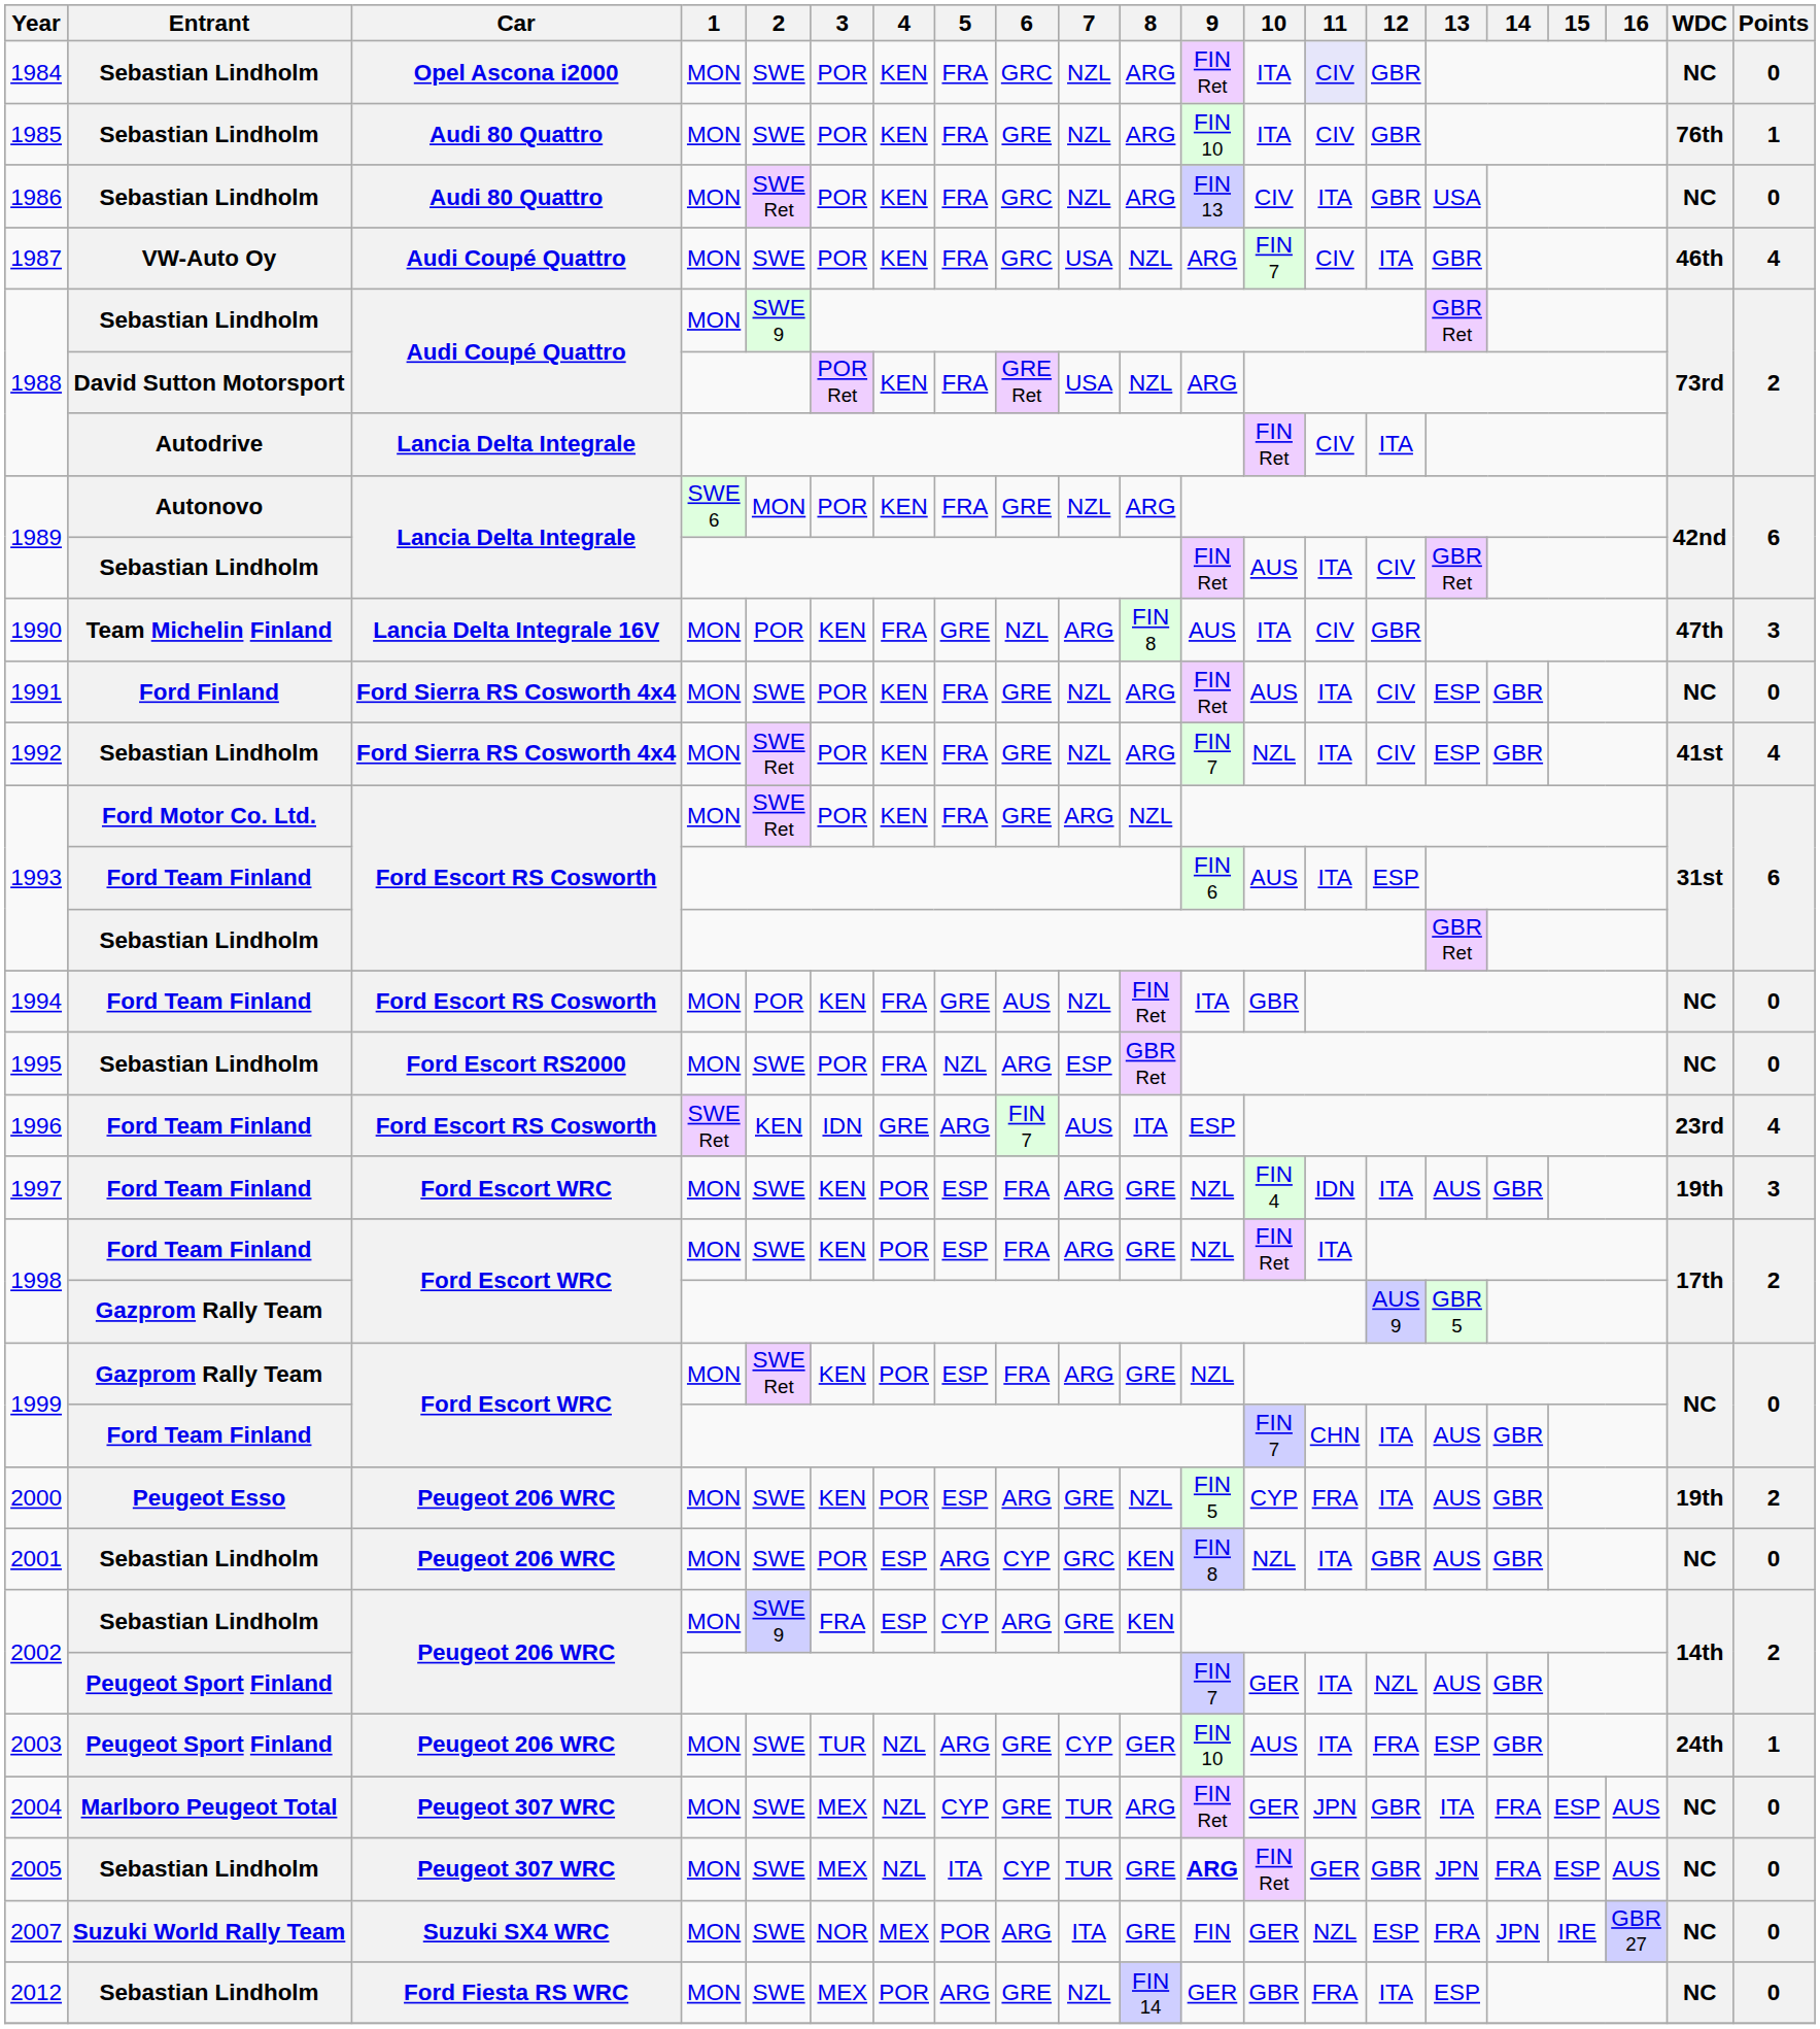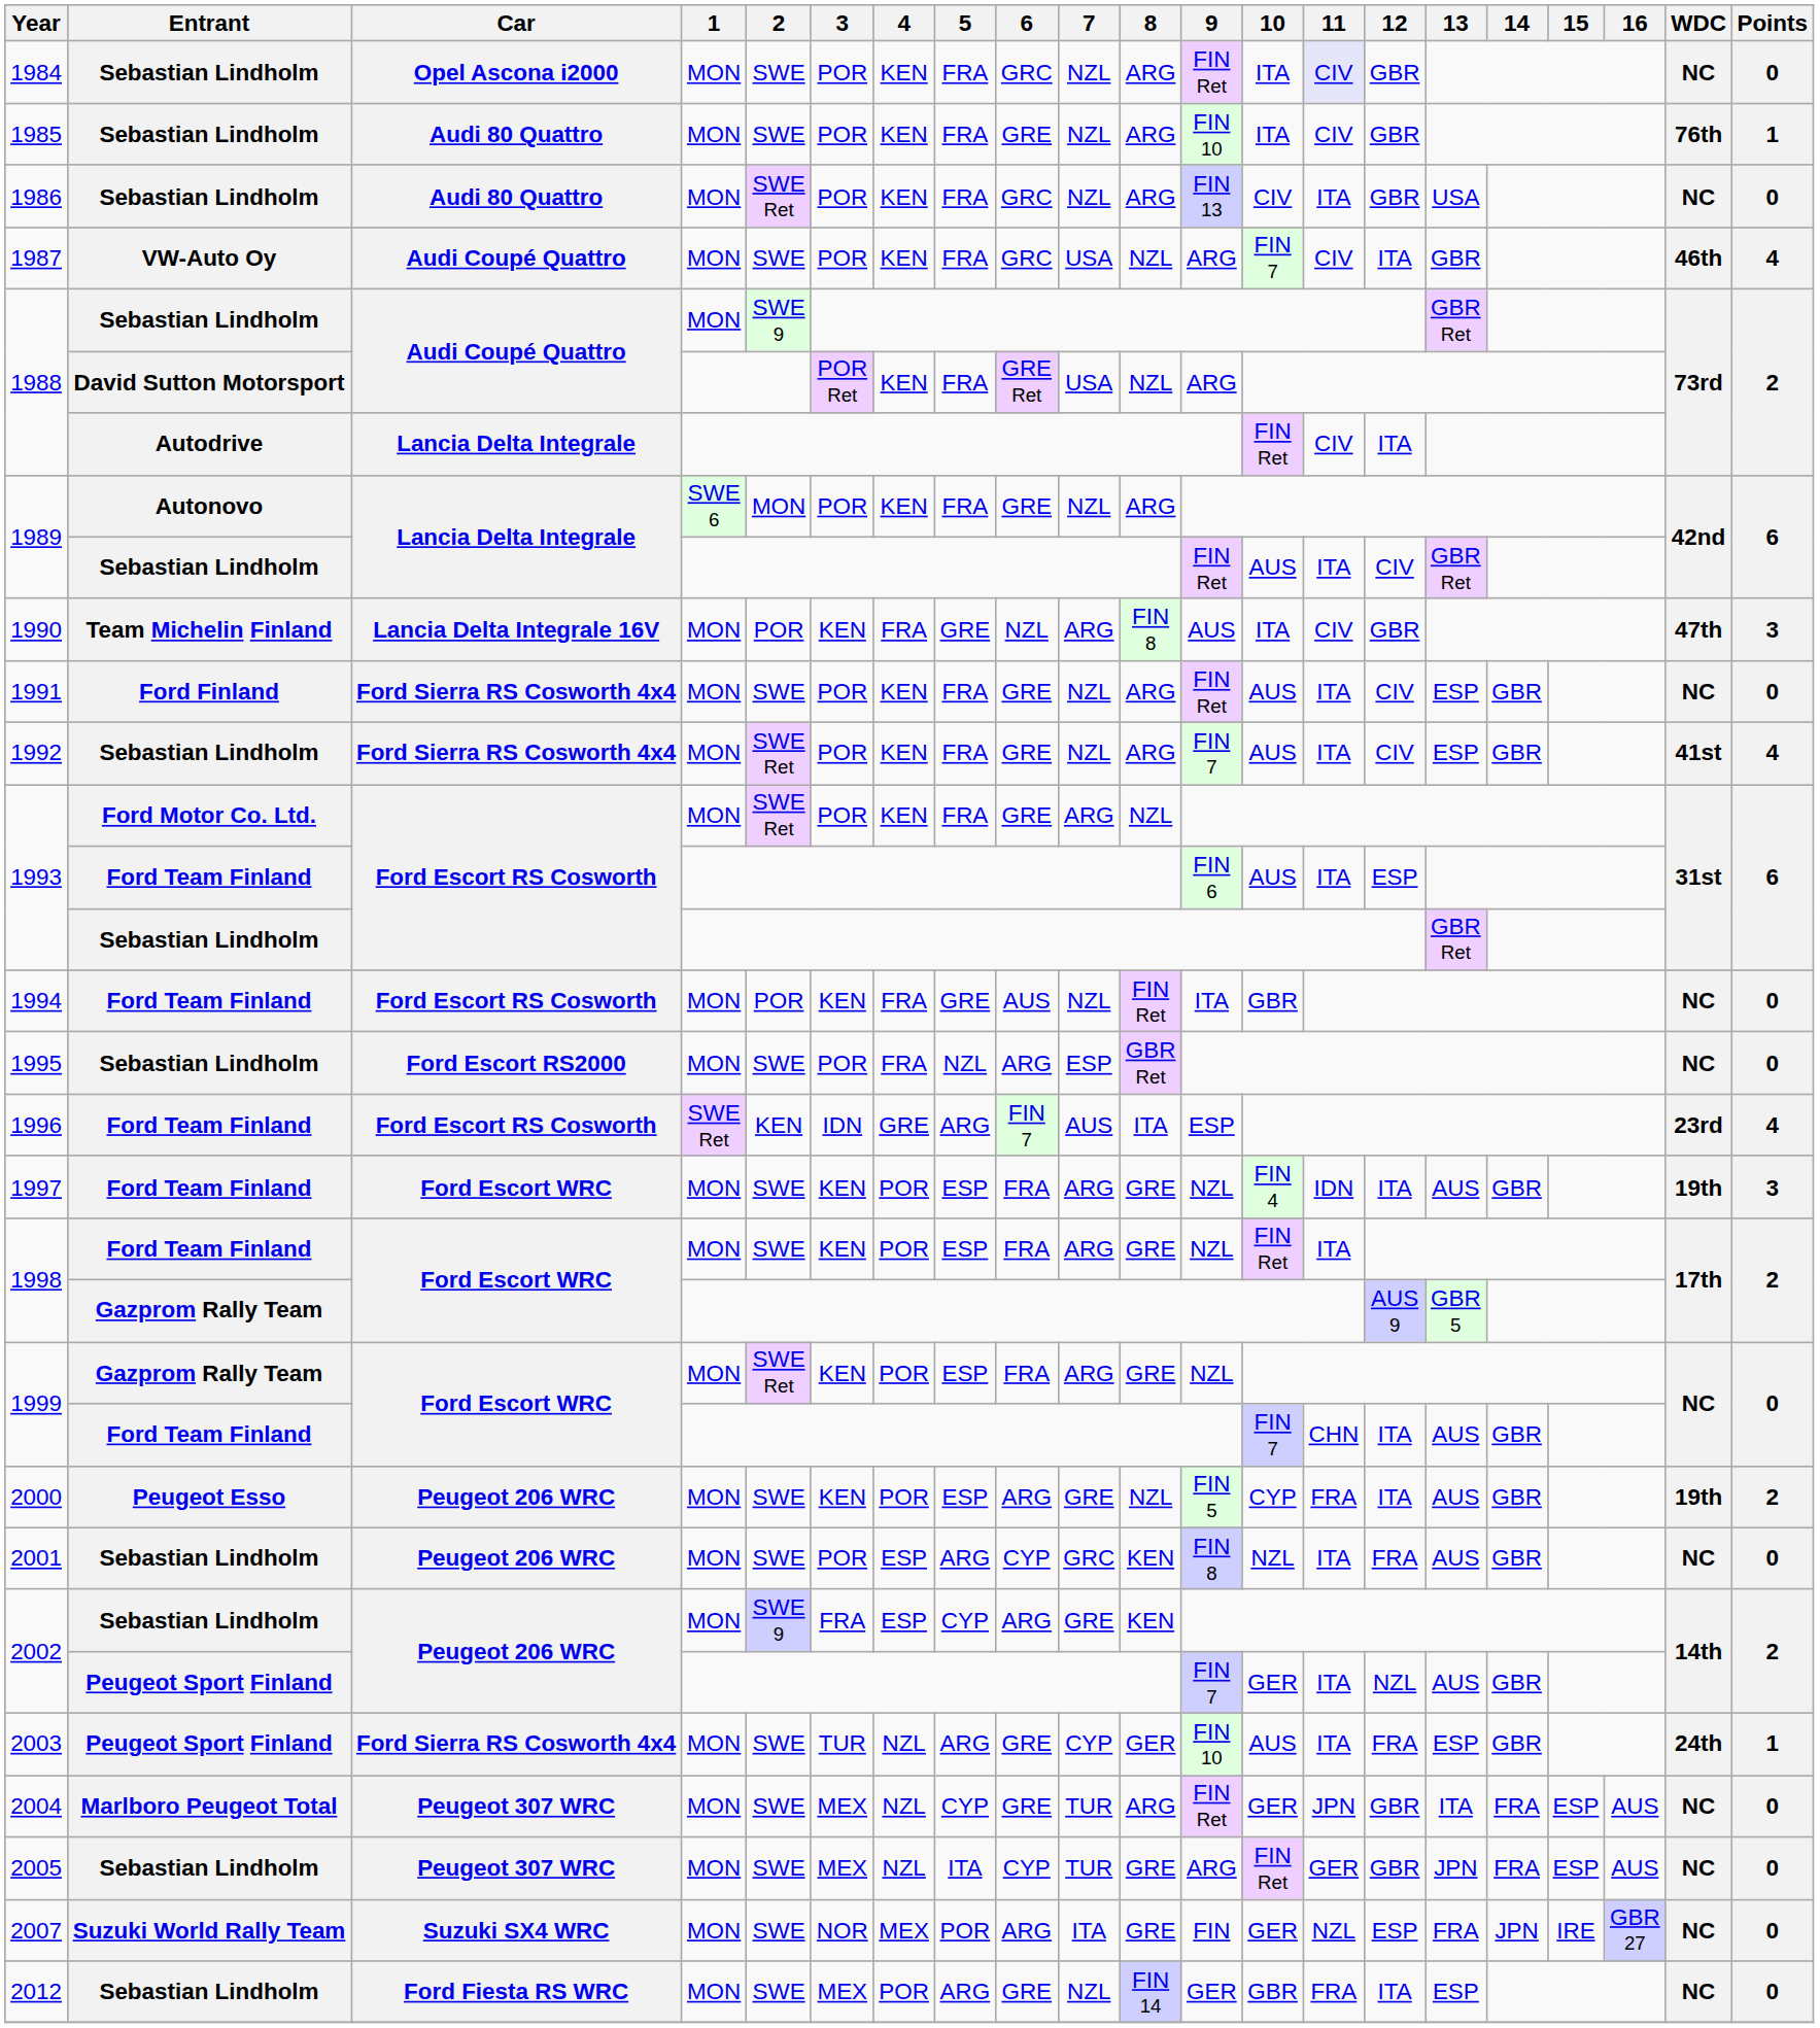1992 | 10: NZL -> AUS
2001 | 12: GBR -> FRA
2003 | Car: Peugeot 206 WRC -> Ford Sierra RS Cosworth 4x4
2005 | 9: bold -> normal
